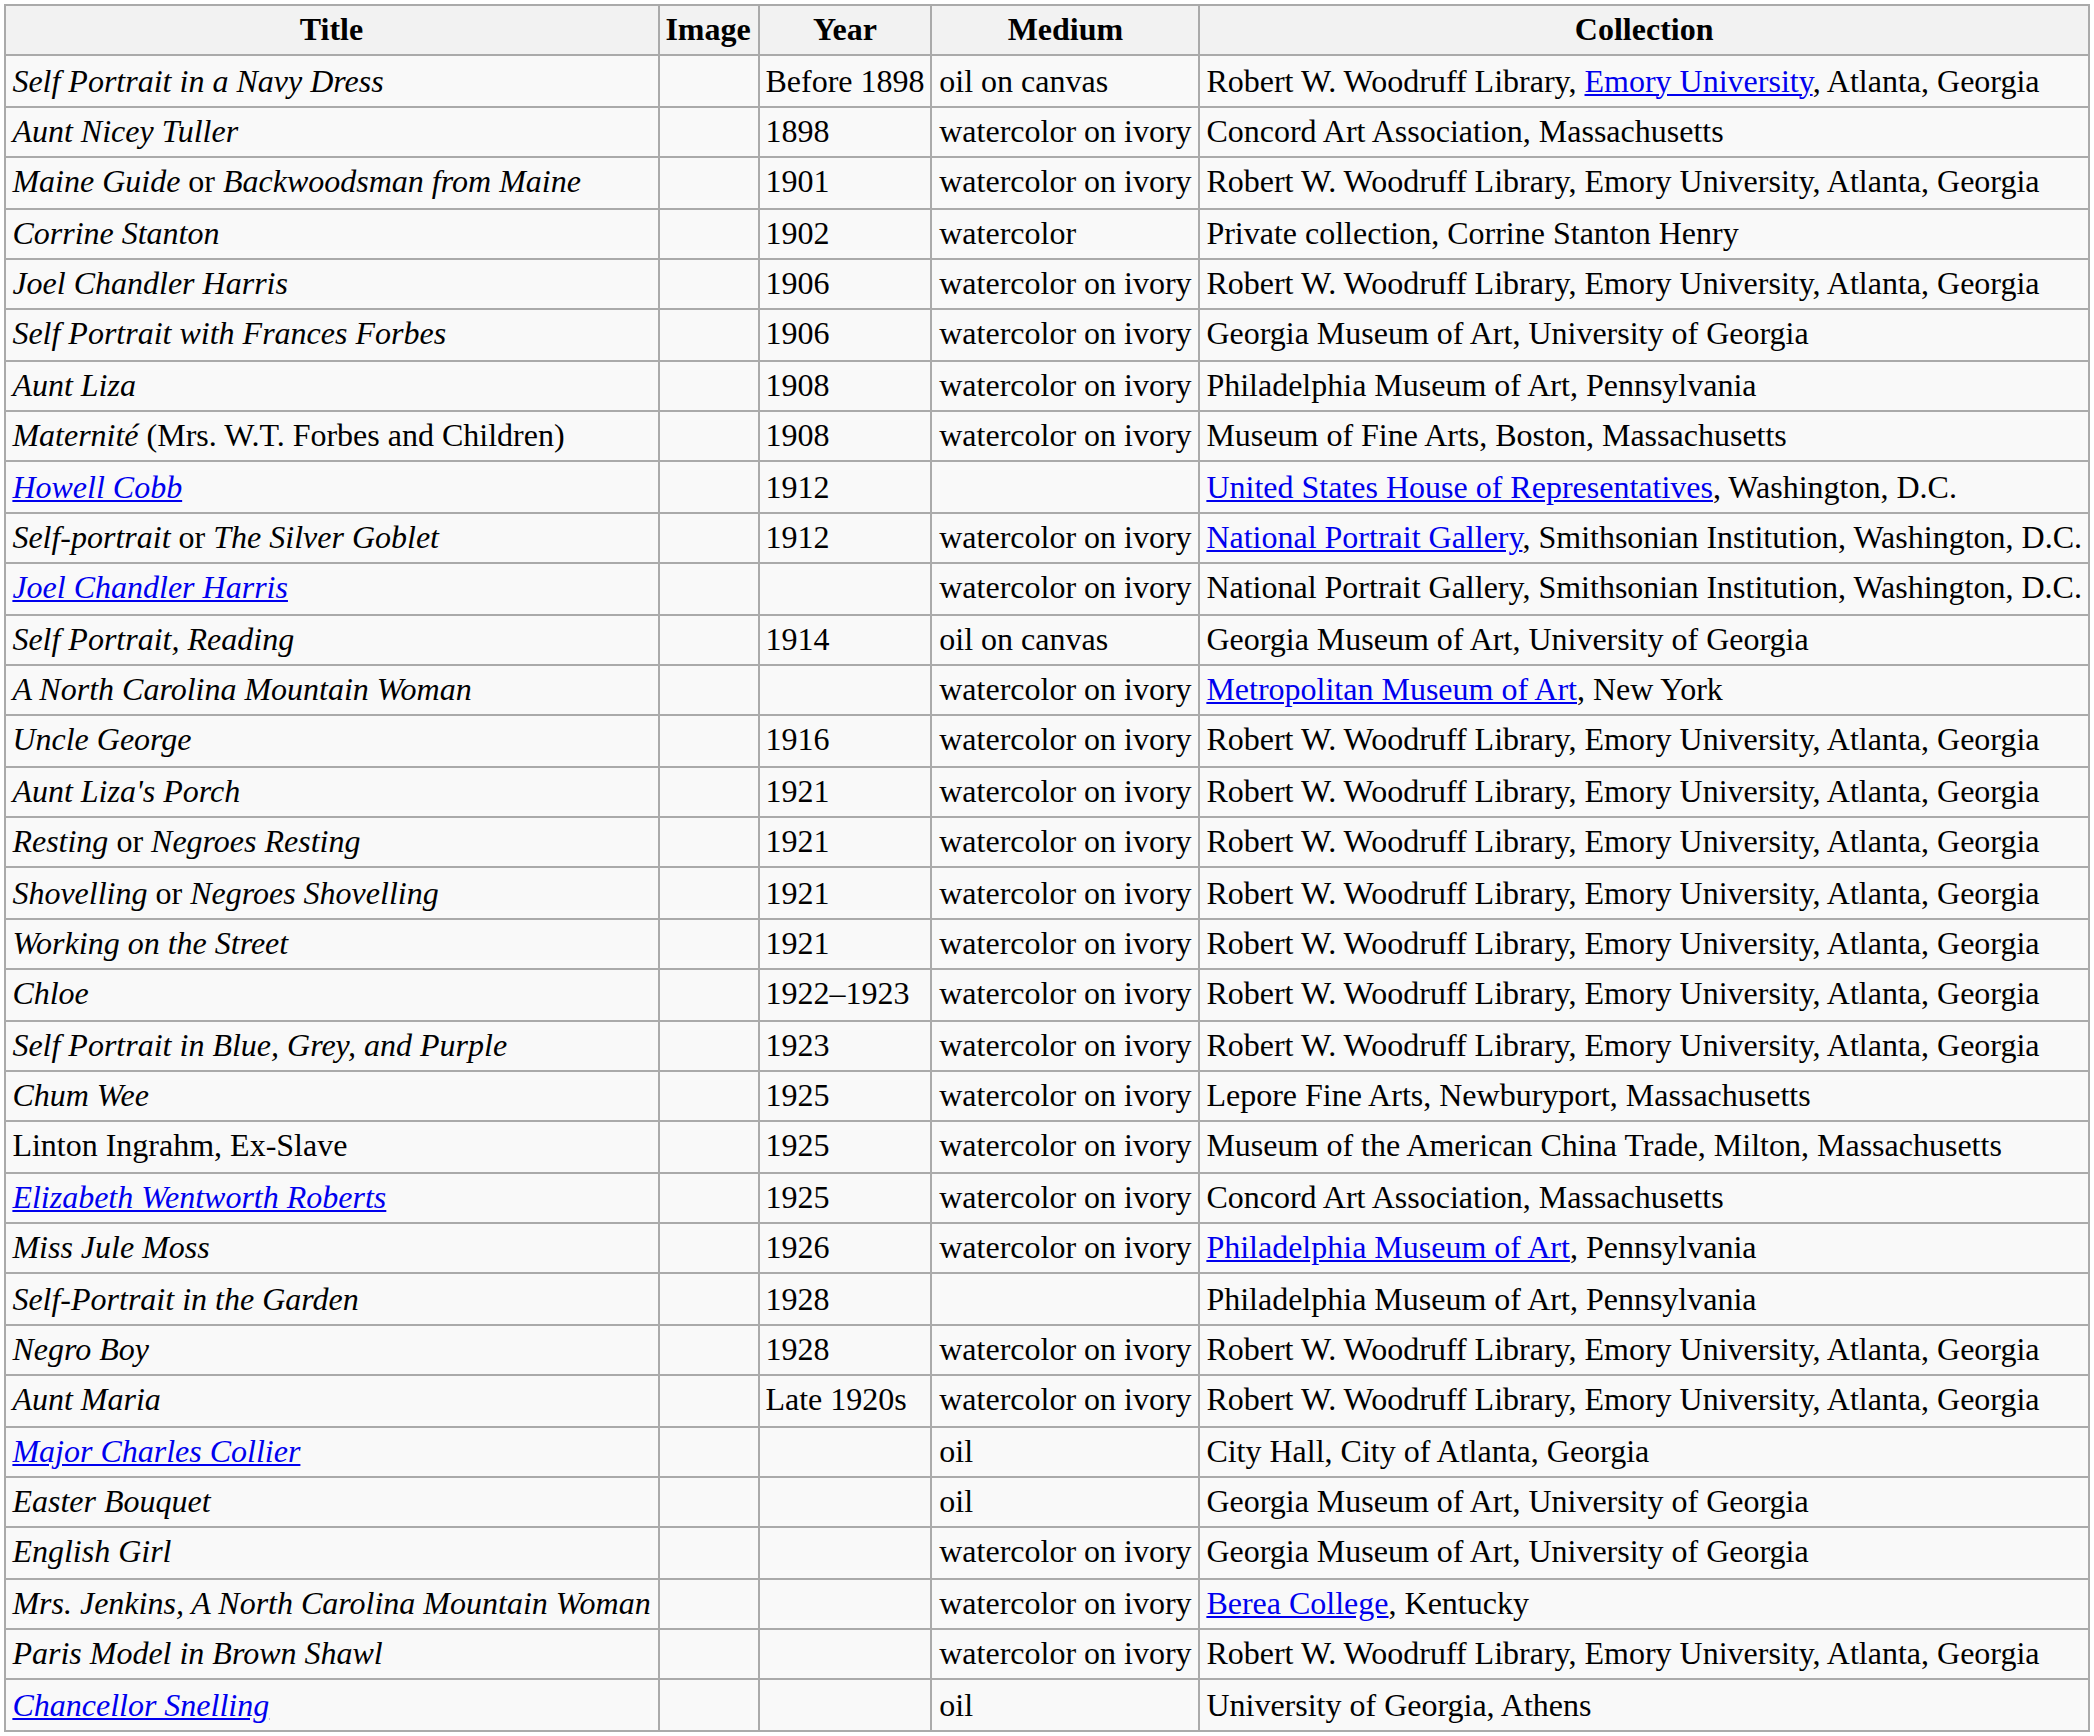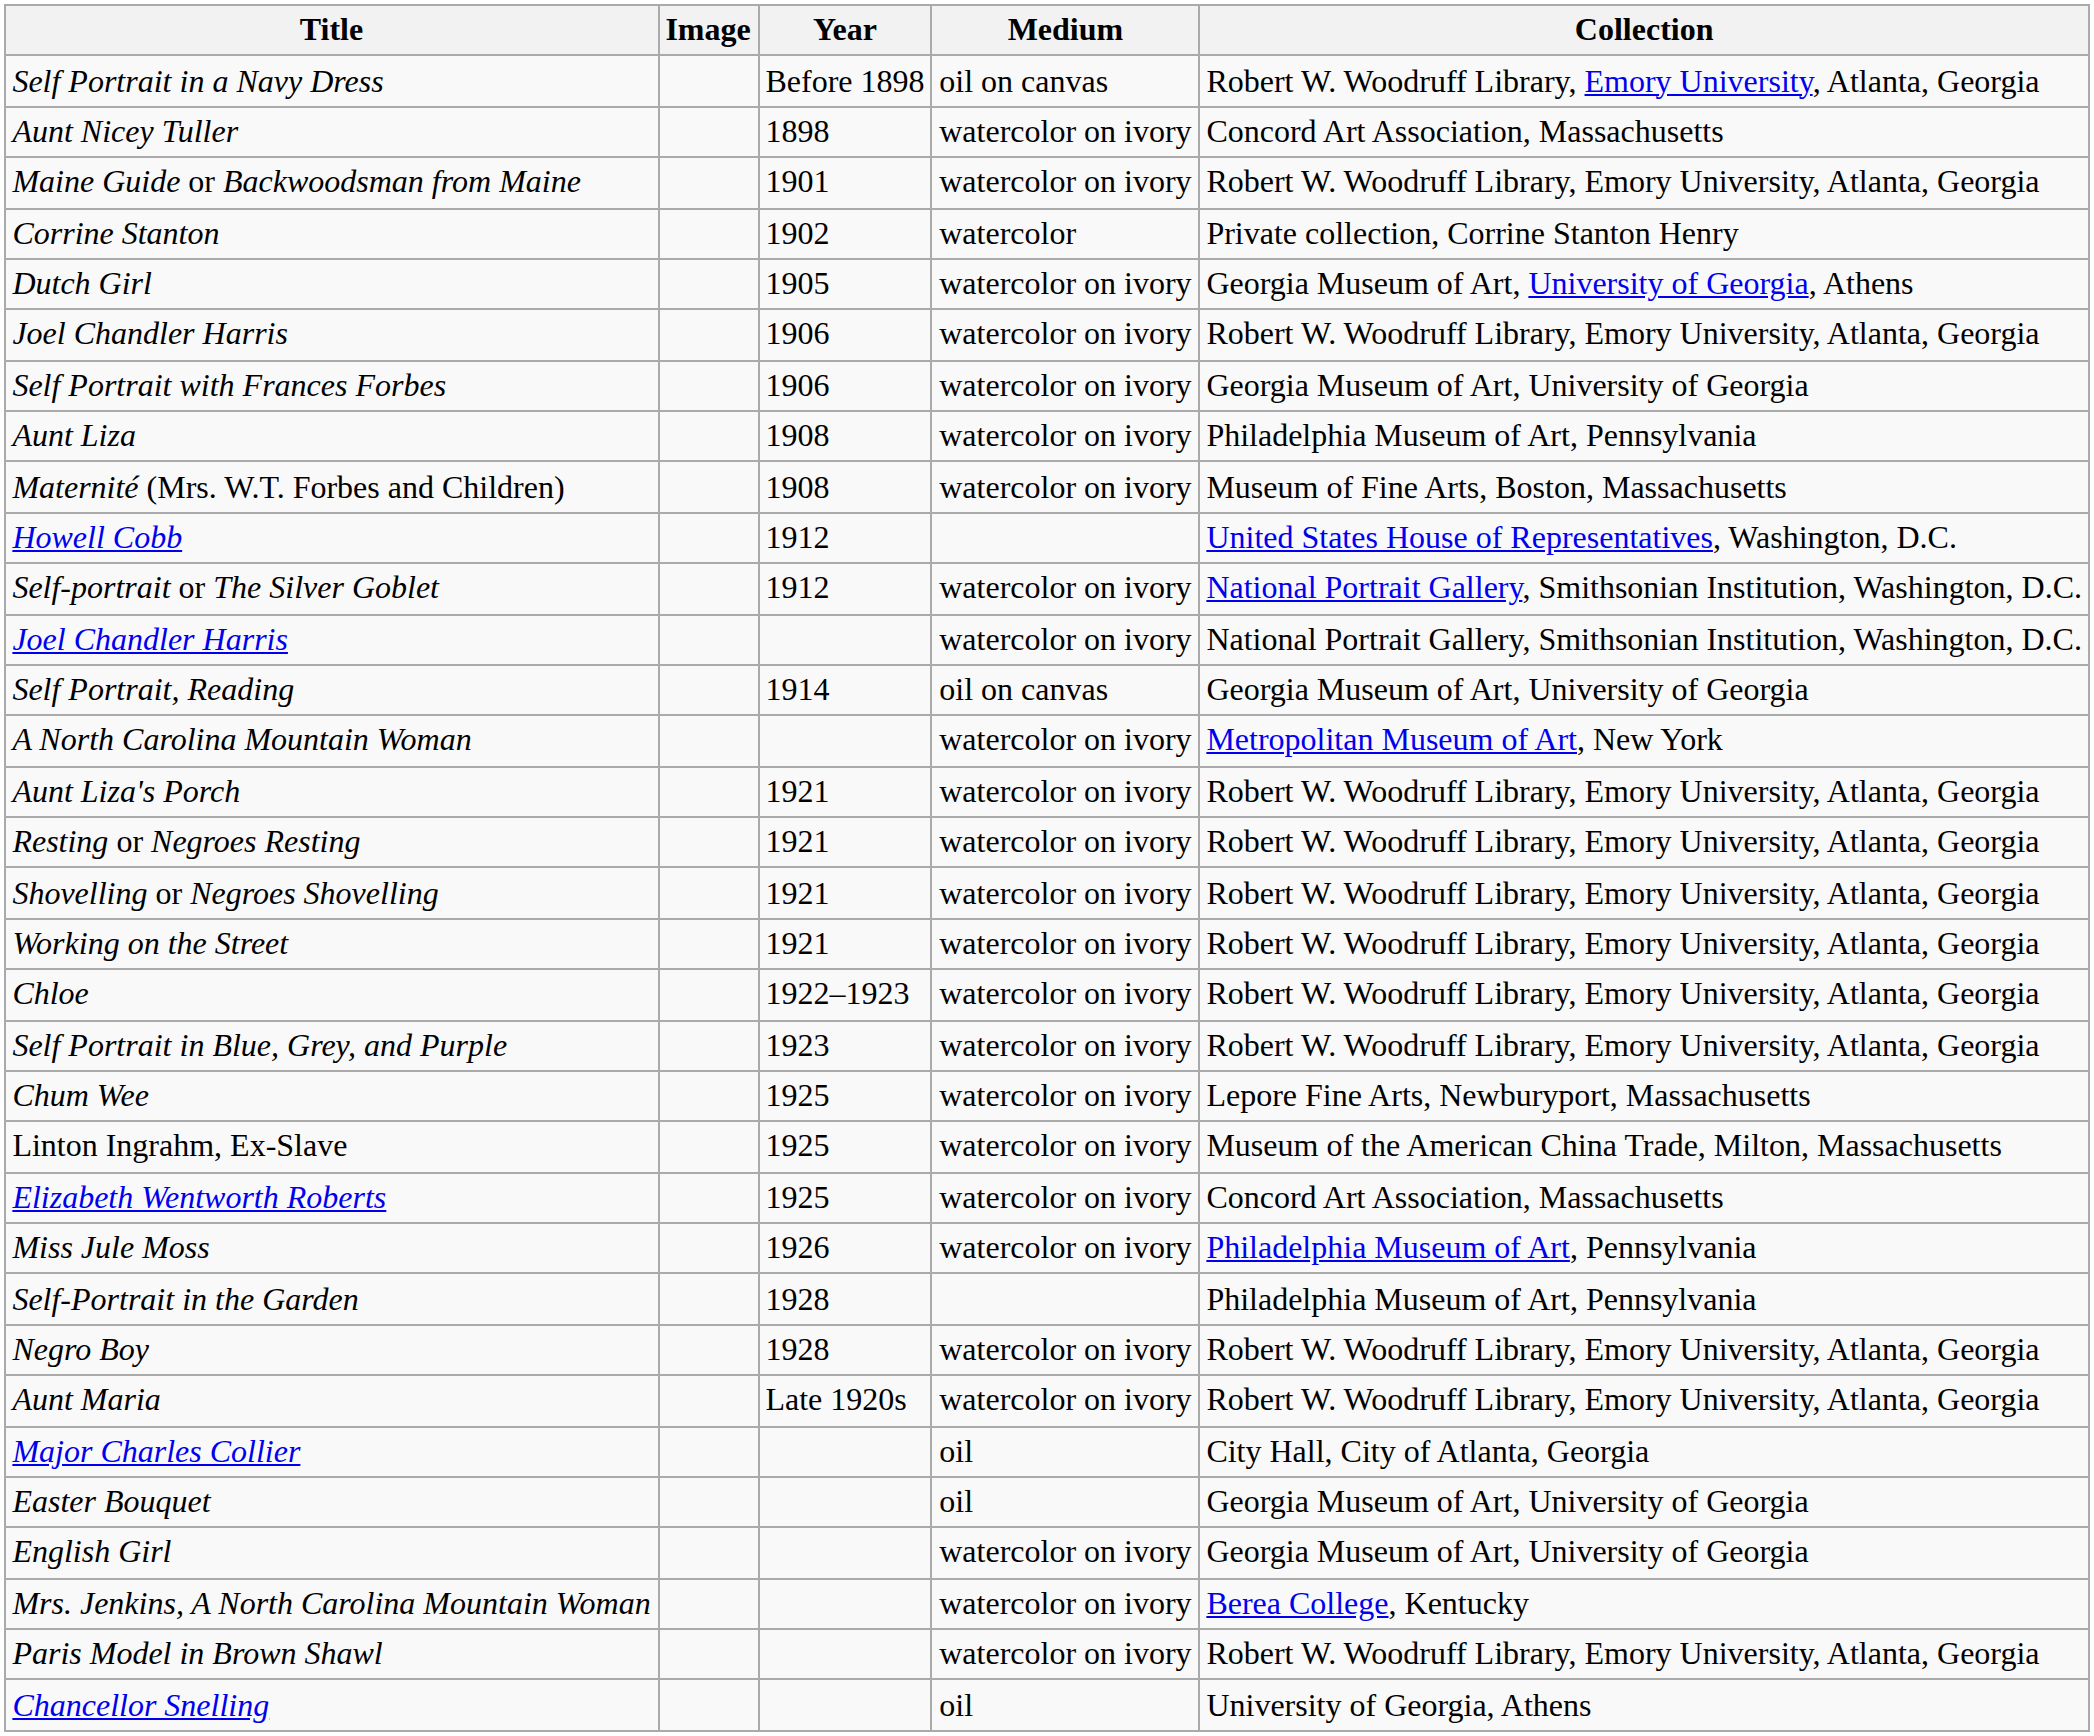+ row: Dutch Girl | 1905 | watercolor on ivory | Georgia Museum of Art, University of Georgia, Athens
- row: Uncle George | 1916 | watercolor on ivory | Robert W. Woodruff Library, Emory University, Atlanta, Georgia
